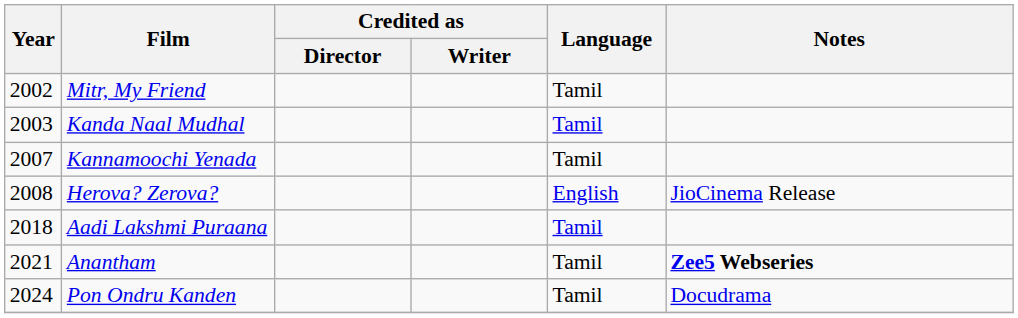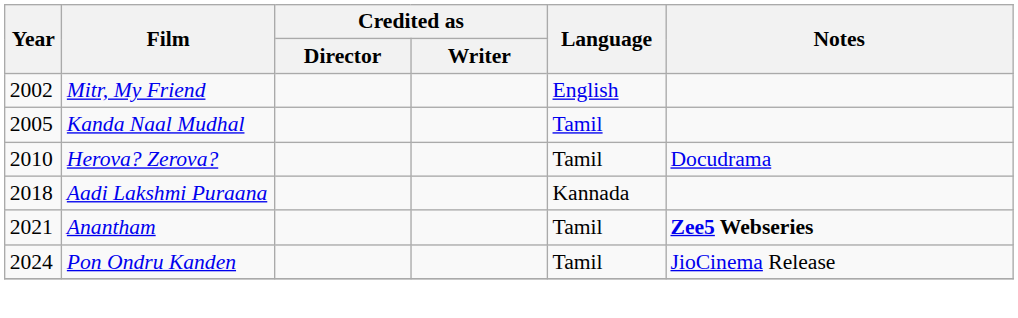Mitr, My Friend | Language: Tamil -> English
Kanda Naal Mudhal | Year: 2003 -> 2005
- row: 2007 | Kannamoochi Yenada | Tamil
Herova? Zerova? | Year: 2008 -> 2010
Herova? Zerova? | Language: English -> Tamil
Herova? Zerova? | Notes: JioCinema Release -> Docudrama
Aadi Lakshmi Puraana | Language: Tamil -> Kannada
Pon Ondru Kanden | Notes: Docudrama -> JioCinema Release
